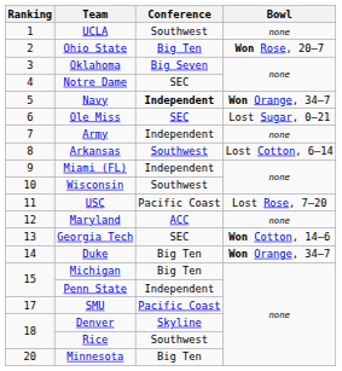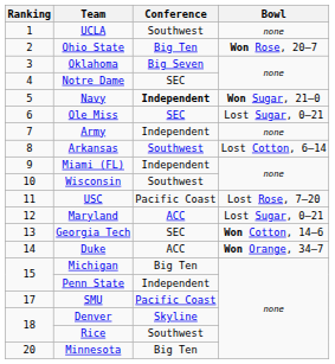Navy | Bowl: Won Orange, 34–7 -> Won Sugar, 21–0
Maryland | Bowl: none -> Lost Sugar, 0–21
Duke | Conference: Big Ten -> ACC
